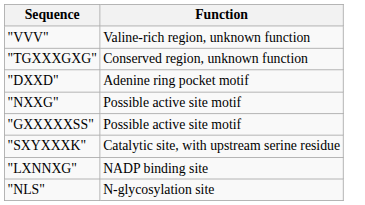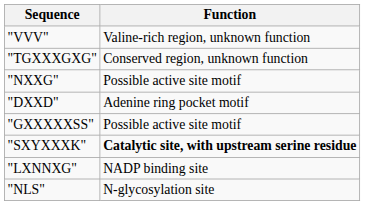rows swapped: "NXXG" <-> "DXXD"
"SXYXXXK" | Function: normal -> bold
